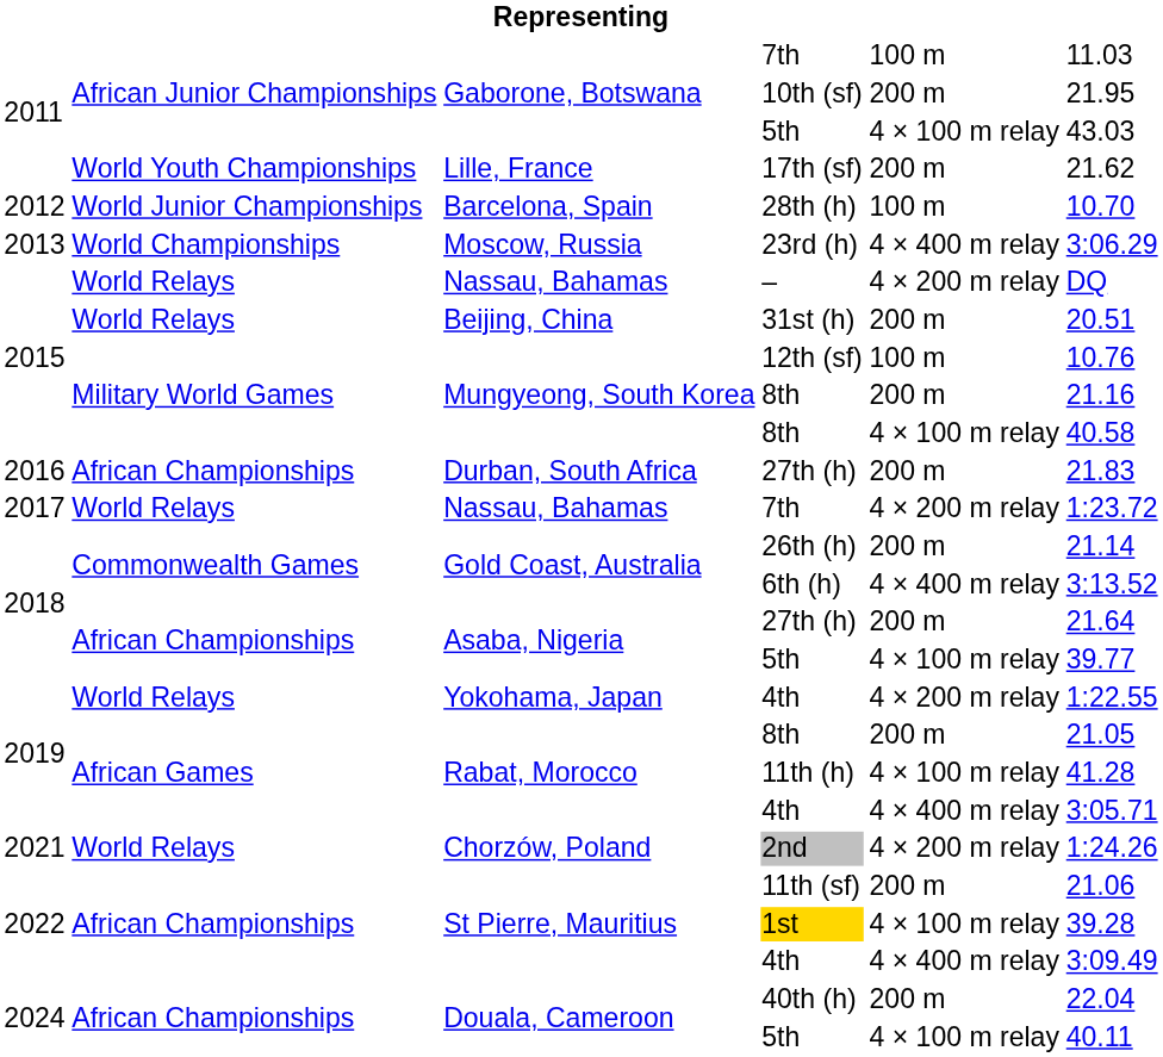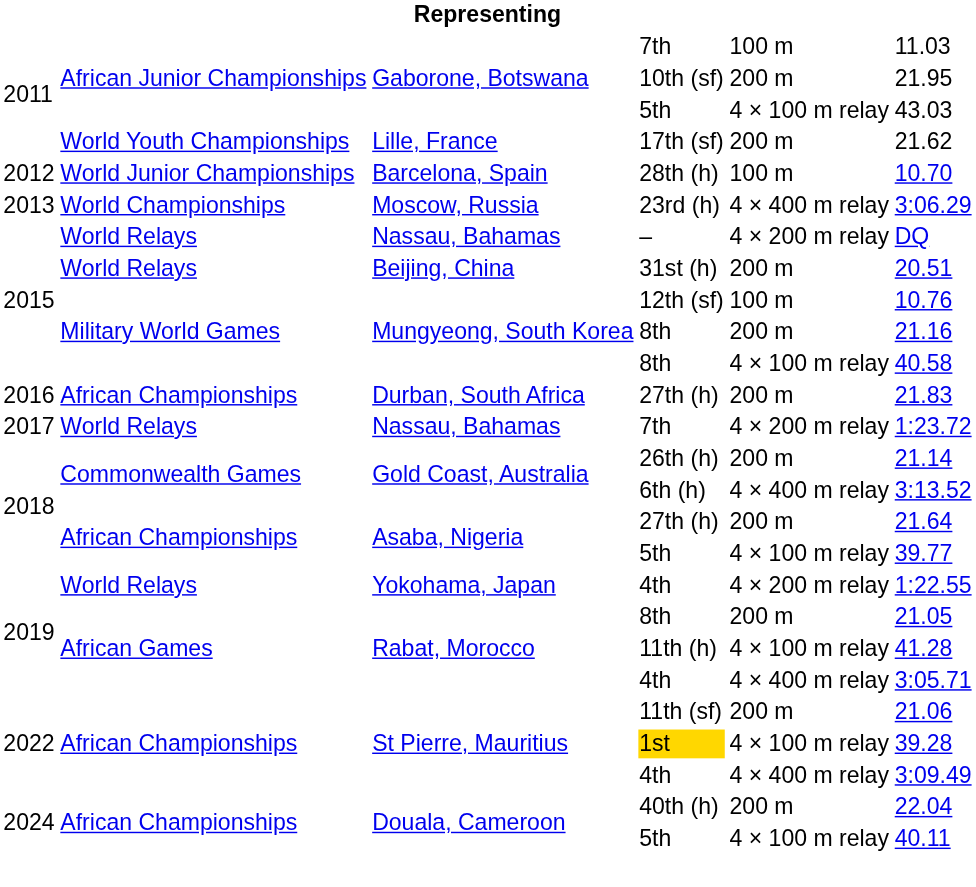- row: 2021 | World Relays | Chorzów, Poland | 2nd | 4 × 200 m relay | 1:24.26
